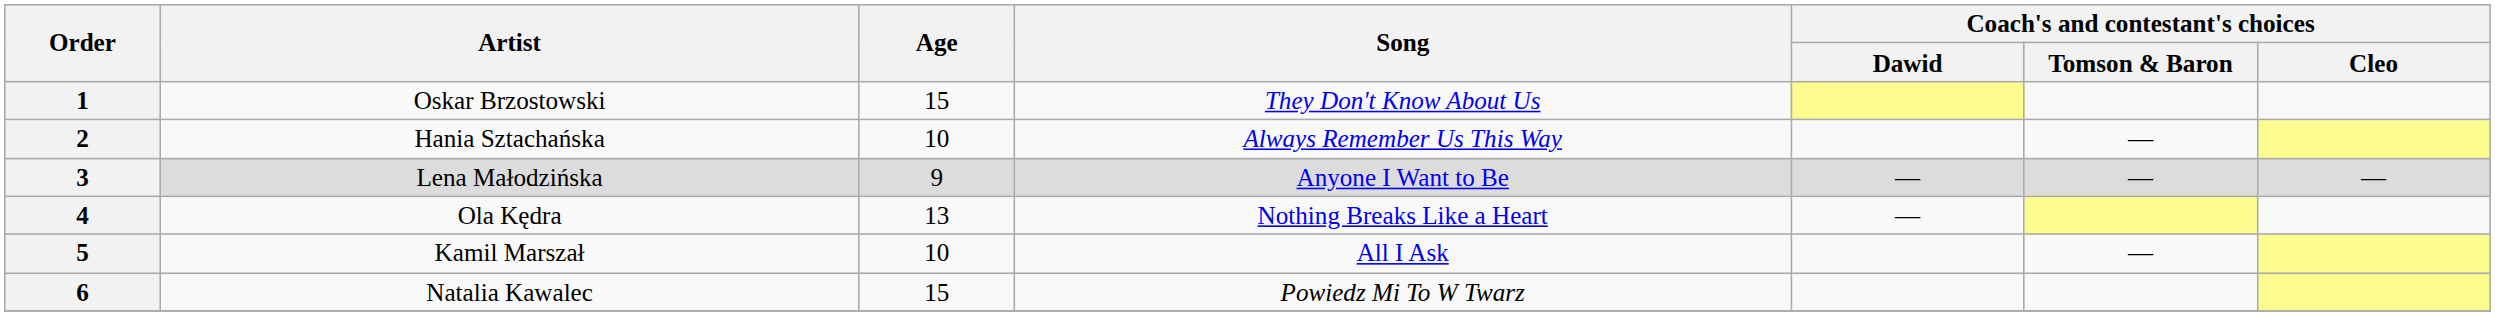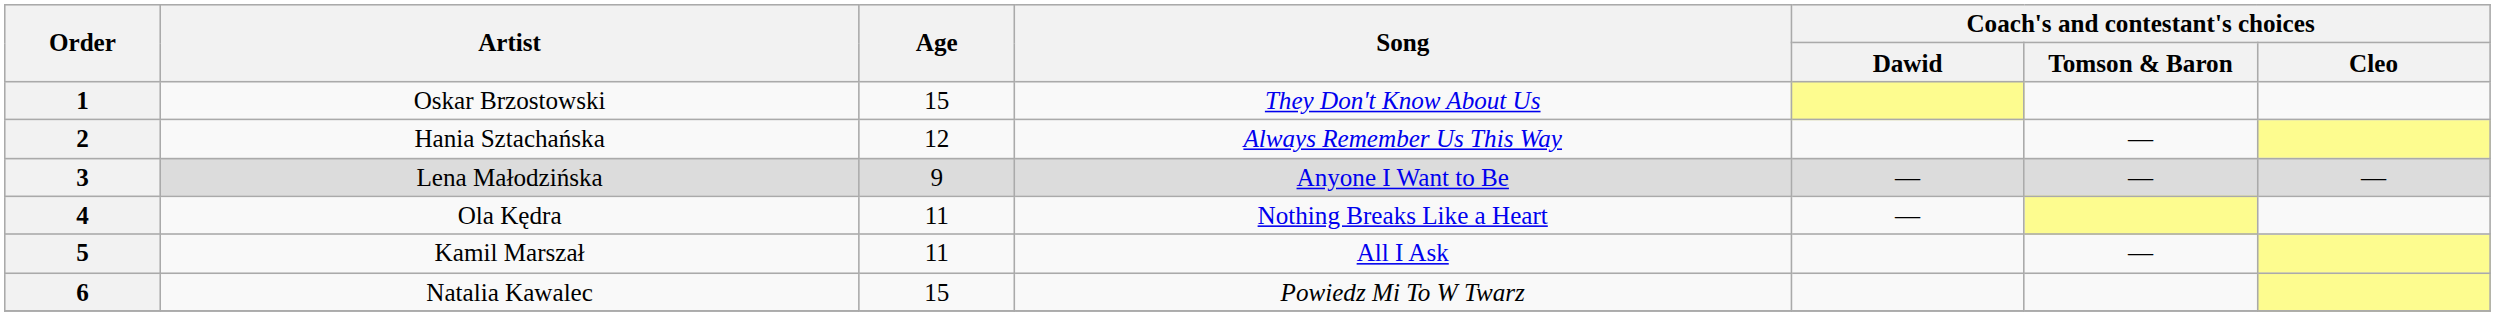2 | Age: 10 -> 12
4 | Age: 13 -> 11
5 | Age: 10 -> 11
